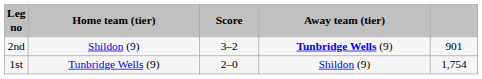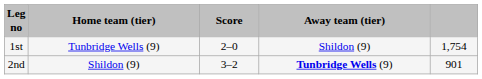rows swapped: 1st <-> 2nd
